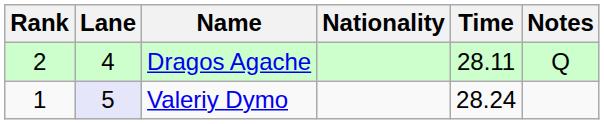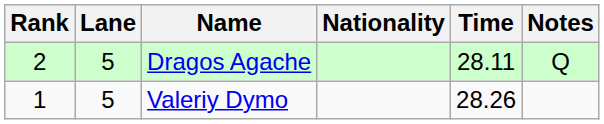Dragos Agache | Lane: 4 -> 5
Valeriy Dymo | Lane: lavender background -> no background
Valeriy Dymo | Time: 28.24 -> 28.26
